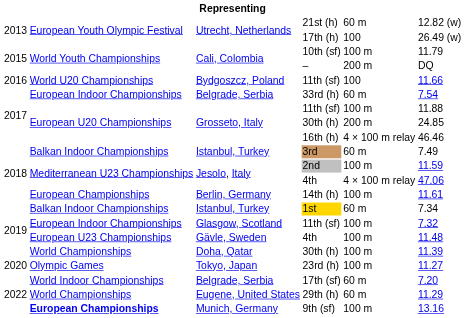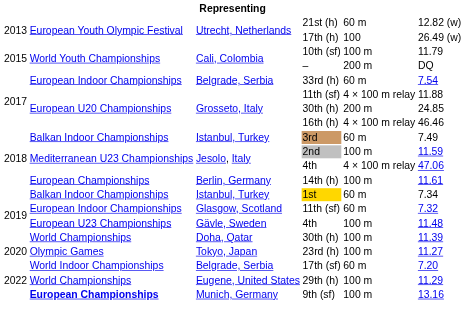- row: 2016 | World U20 Championships | Bydgoszcz, Poland | 11th (sf) | 100 | 11.66
Grosseto, Italy / 11th (sf) | column 5: 100 m -> 4 × 100 m relay
Glasgow, Scotland / 11th (sf) | column 5: 100 m -> 60 m
29th (h) | column 5: 60 m -> 100 m
